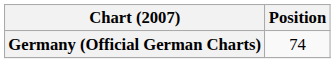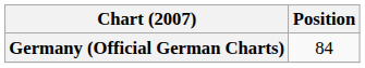Germany (Official German Charts) | Position: 74 -> 84
